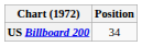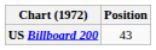US Billboard 200 | Position: 34 -> 43
